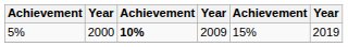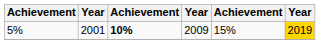5% | column 2: 2000 -> 2001
5% | column 6: no background -> gold background
